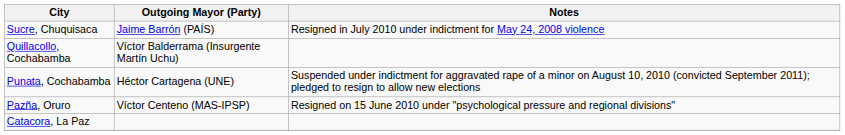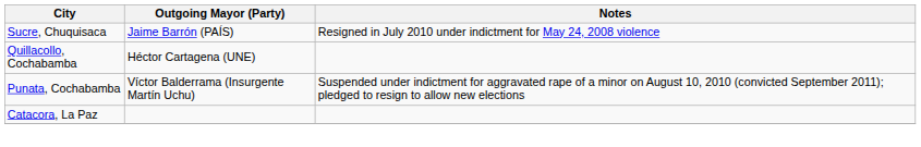Quillacollo, Cochabamba | Outgoing Mayor (Party): Víctor Balderrama (Insurgente Martín Uchu) -> Héctor Cartagena (UNE)
Punata, Cochabamba | Outgoing Mayor (Party): Héctor Cartagena (UNE) -> Víctor Balderrama (Insurgente Martín Uchu)
- row: Pazña, Oruro | Víctor Centeno (MAS-IPSP) | Resigned on 15 June 2010 under "psychological pressure and regional divisions"
